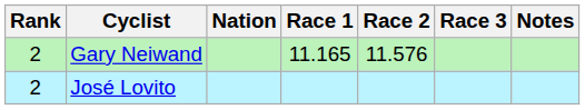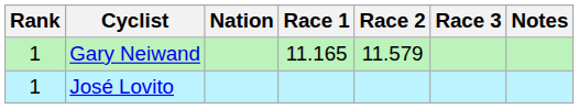Gary Neiwand | Rank: 2 -> 1
Gary Neiwand | Race 2: 11.576 -> 11.579
José Lovito | Rank: 2 -> 1
